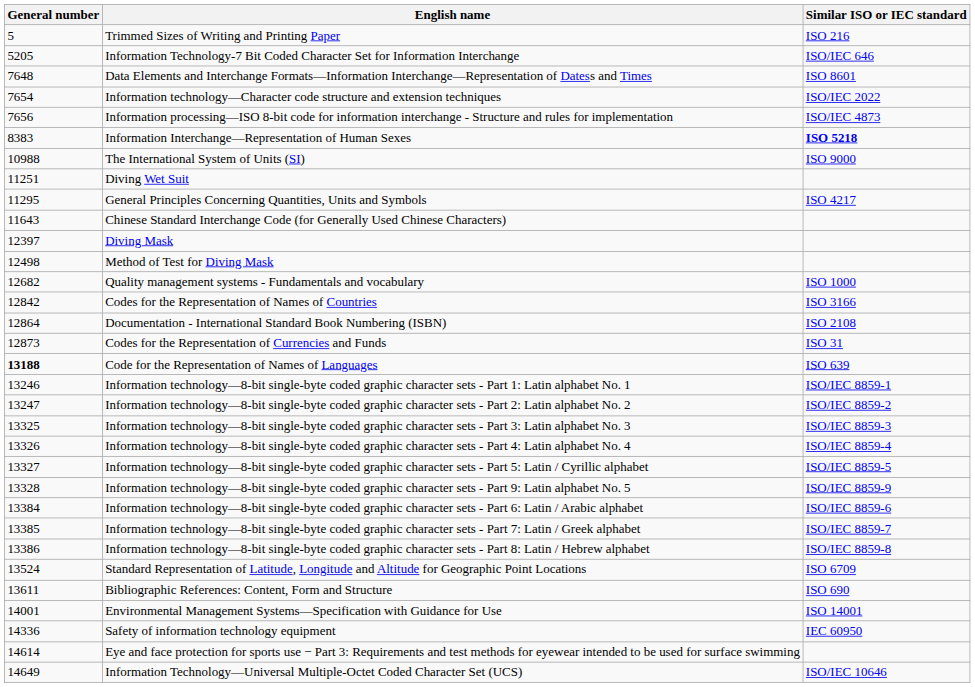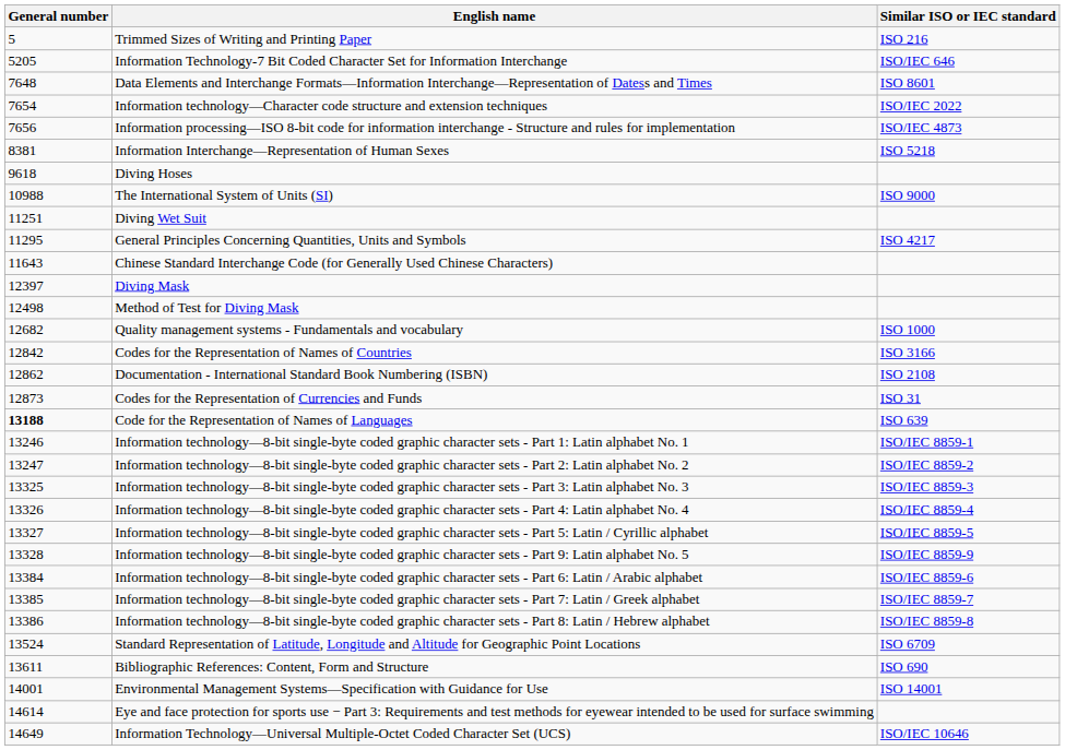Information Interchange—Representation of Human Sexes | General number: 8383 -> 8381
Information Interchange—Representation of Human Sexes | Similar ISO or IEC standard: bold -> normal
+ row: 9618 | Diving Hoses
Documentation - International Standard Book Numbering (ISBN) | General number: 12864 -> 12862
- row: 14336 | Safety of information technology equipment | IEC 60950
